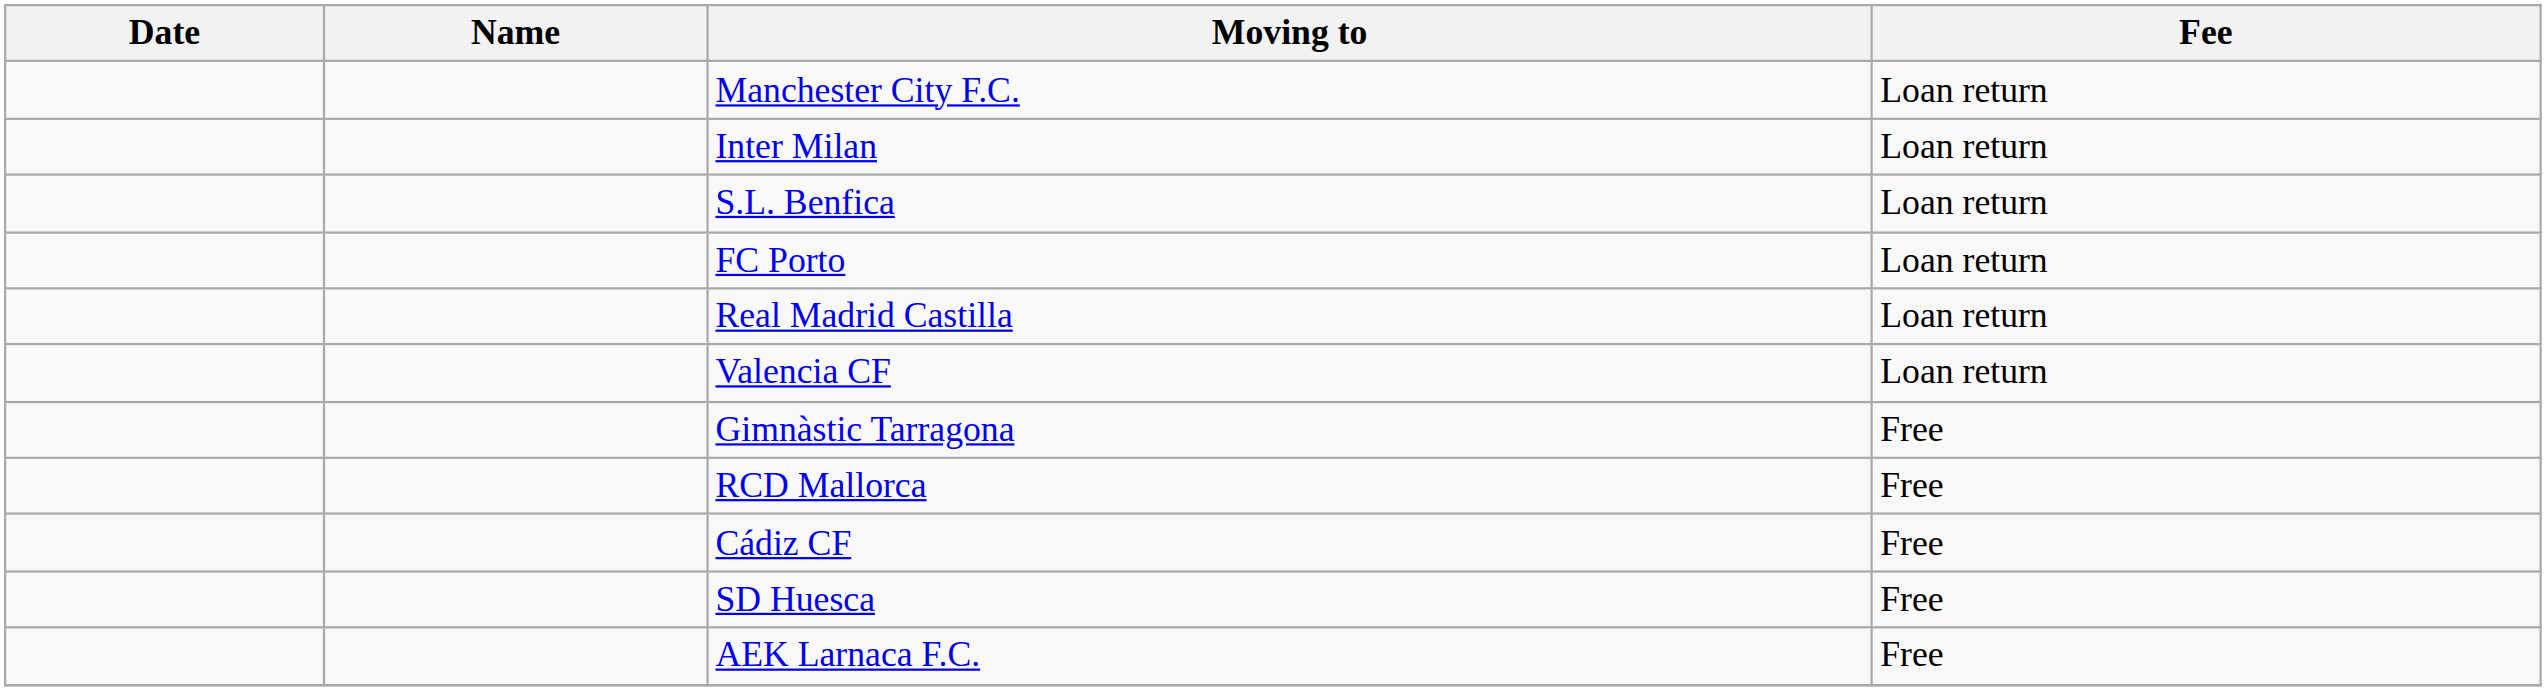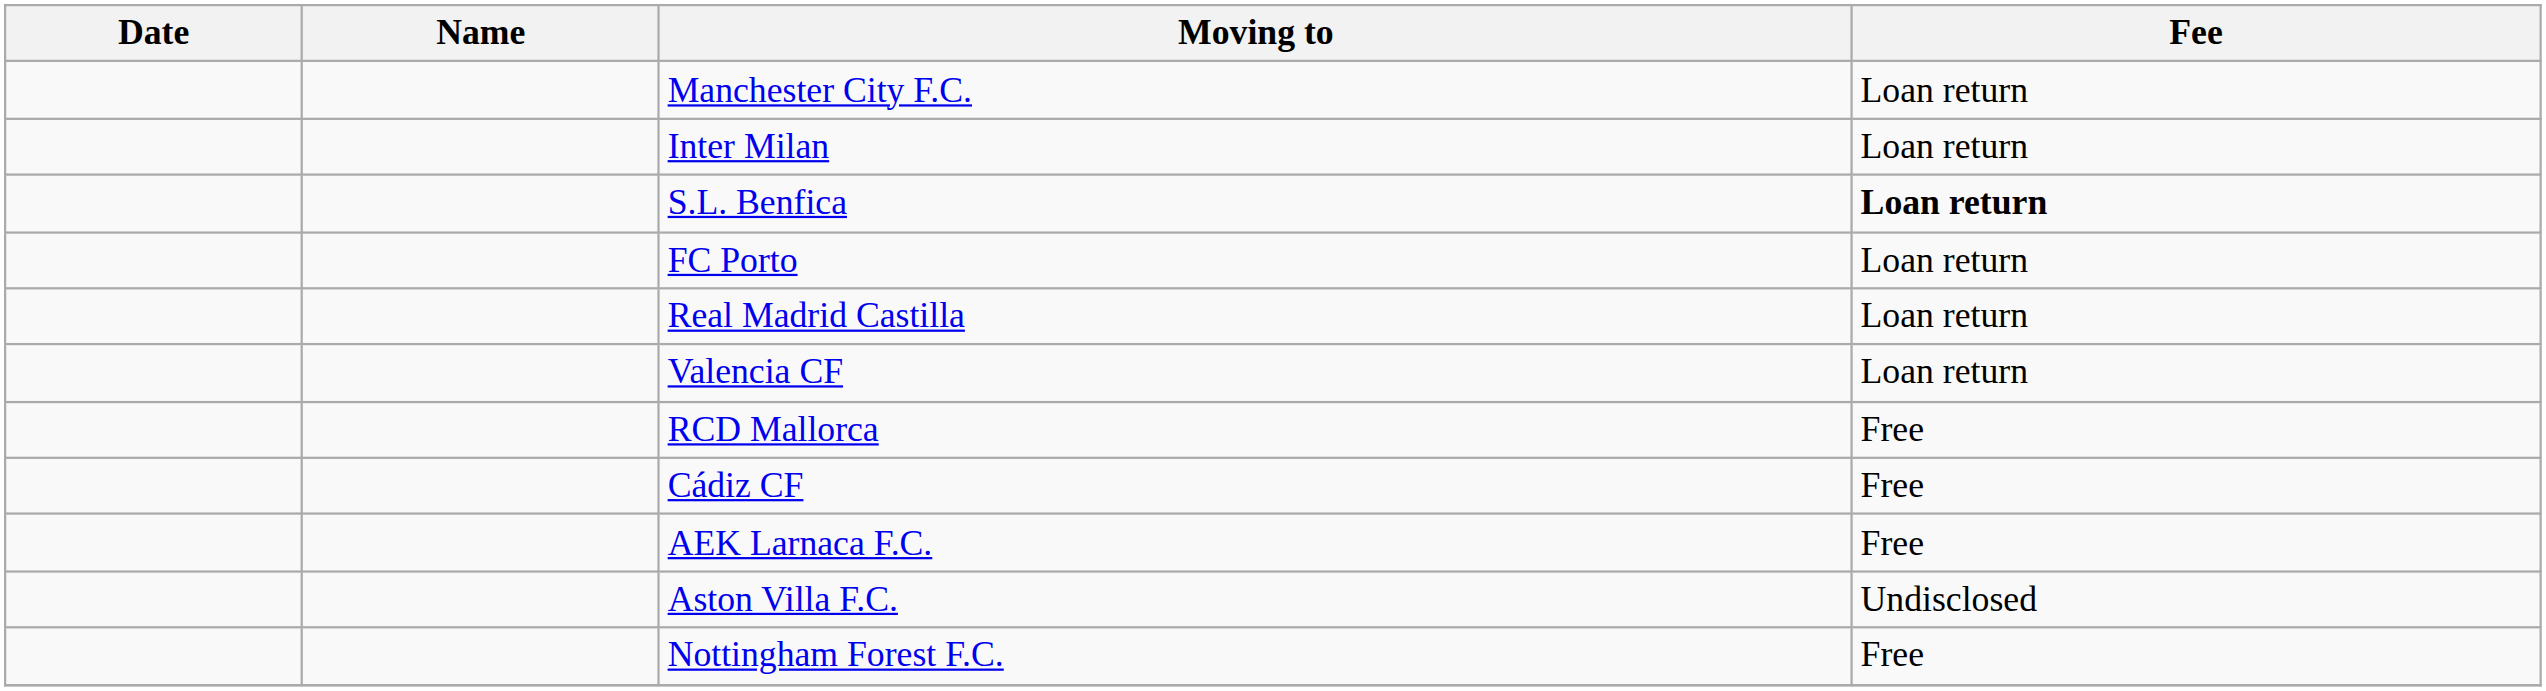S.L. Benfica | Fee: normal -> bold
- row: Gimnàstic Tarragona | Free
- row: SD Huesca | Free
+ row: Aston Villa F.C. | Undisclosed
+ row: Nottingham Forest F.C. | Free
